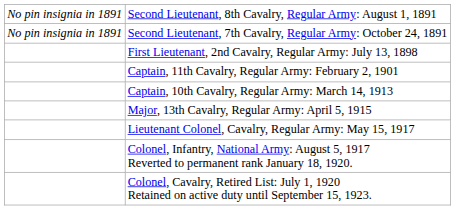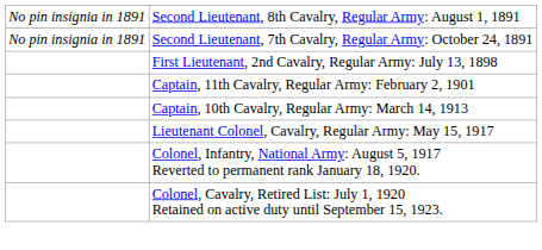- row: Major, 13th Cavalry, Regular Army: April 5, 1915
